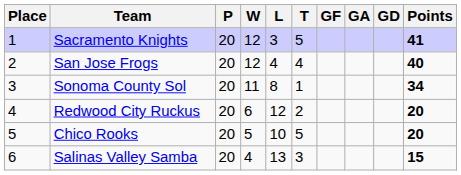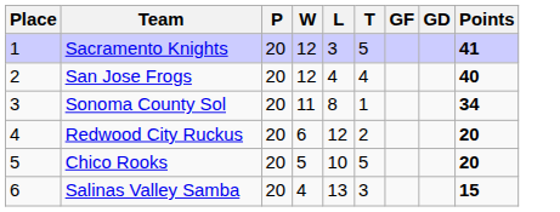- column: GA
